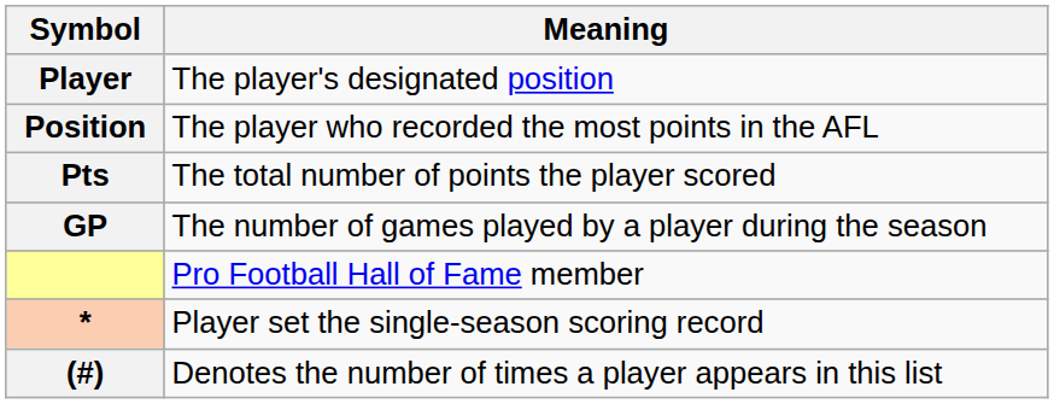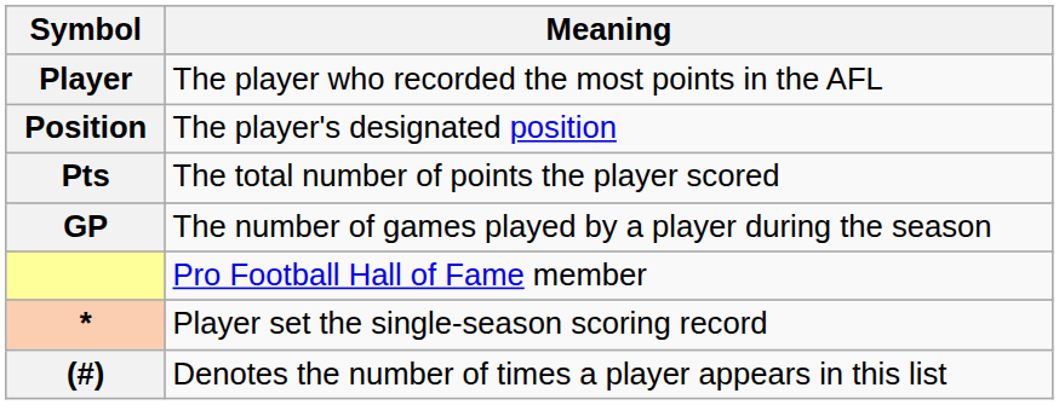Player | Meaning: The player's designated position -> The player who recorded the most points in the AFL
Position | Meaning: The player who recorded the most points in the AFL -> The player's designated position
